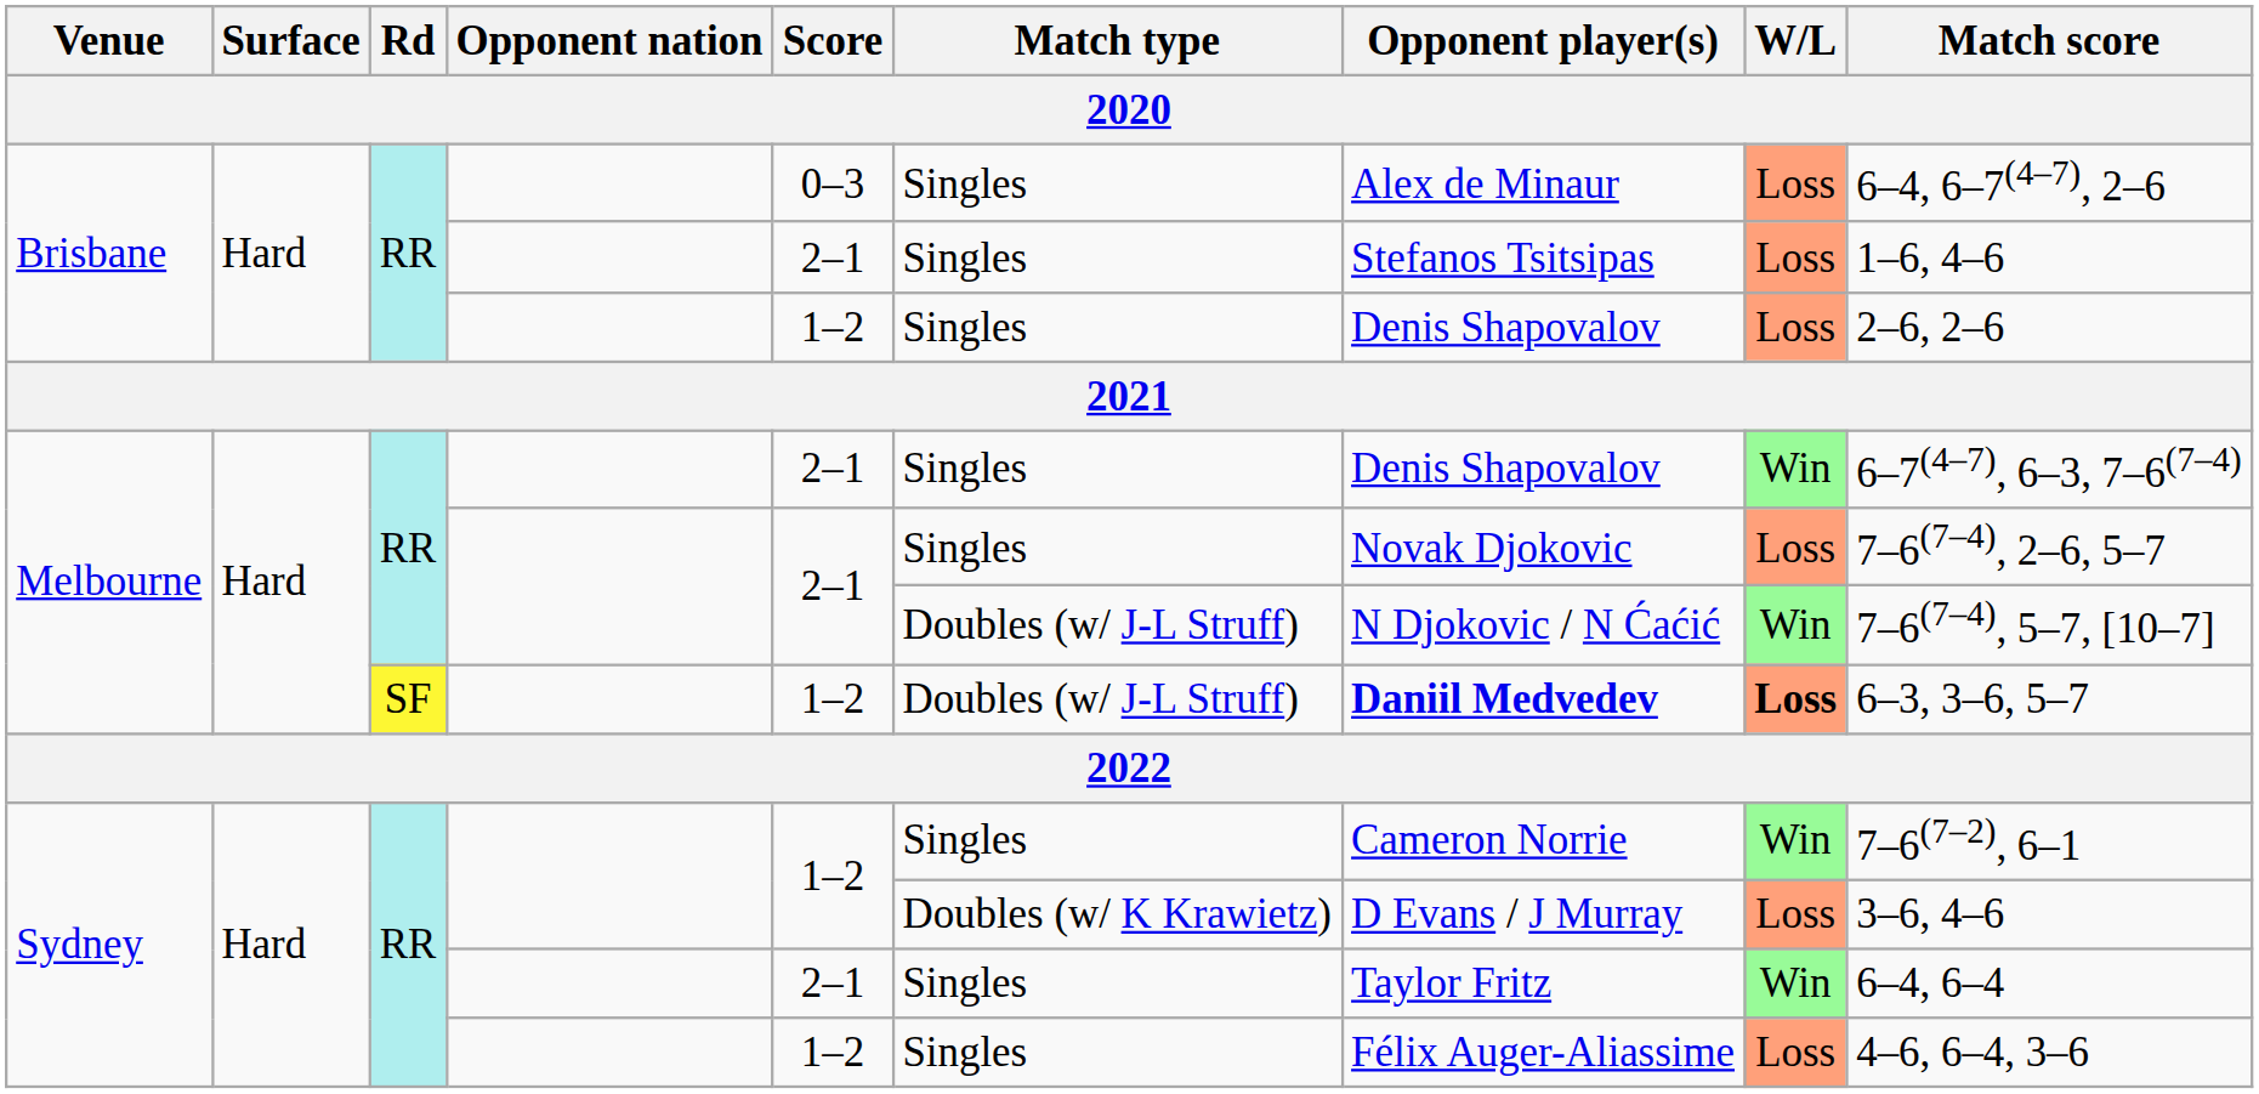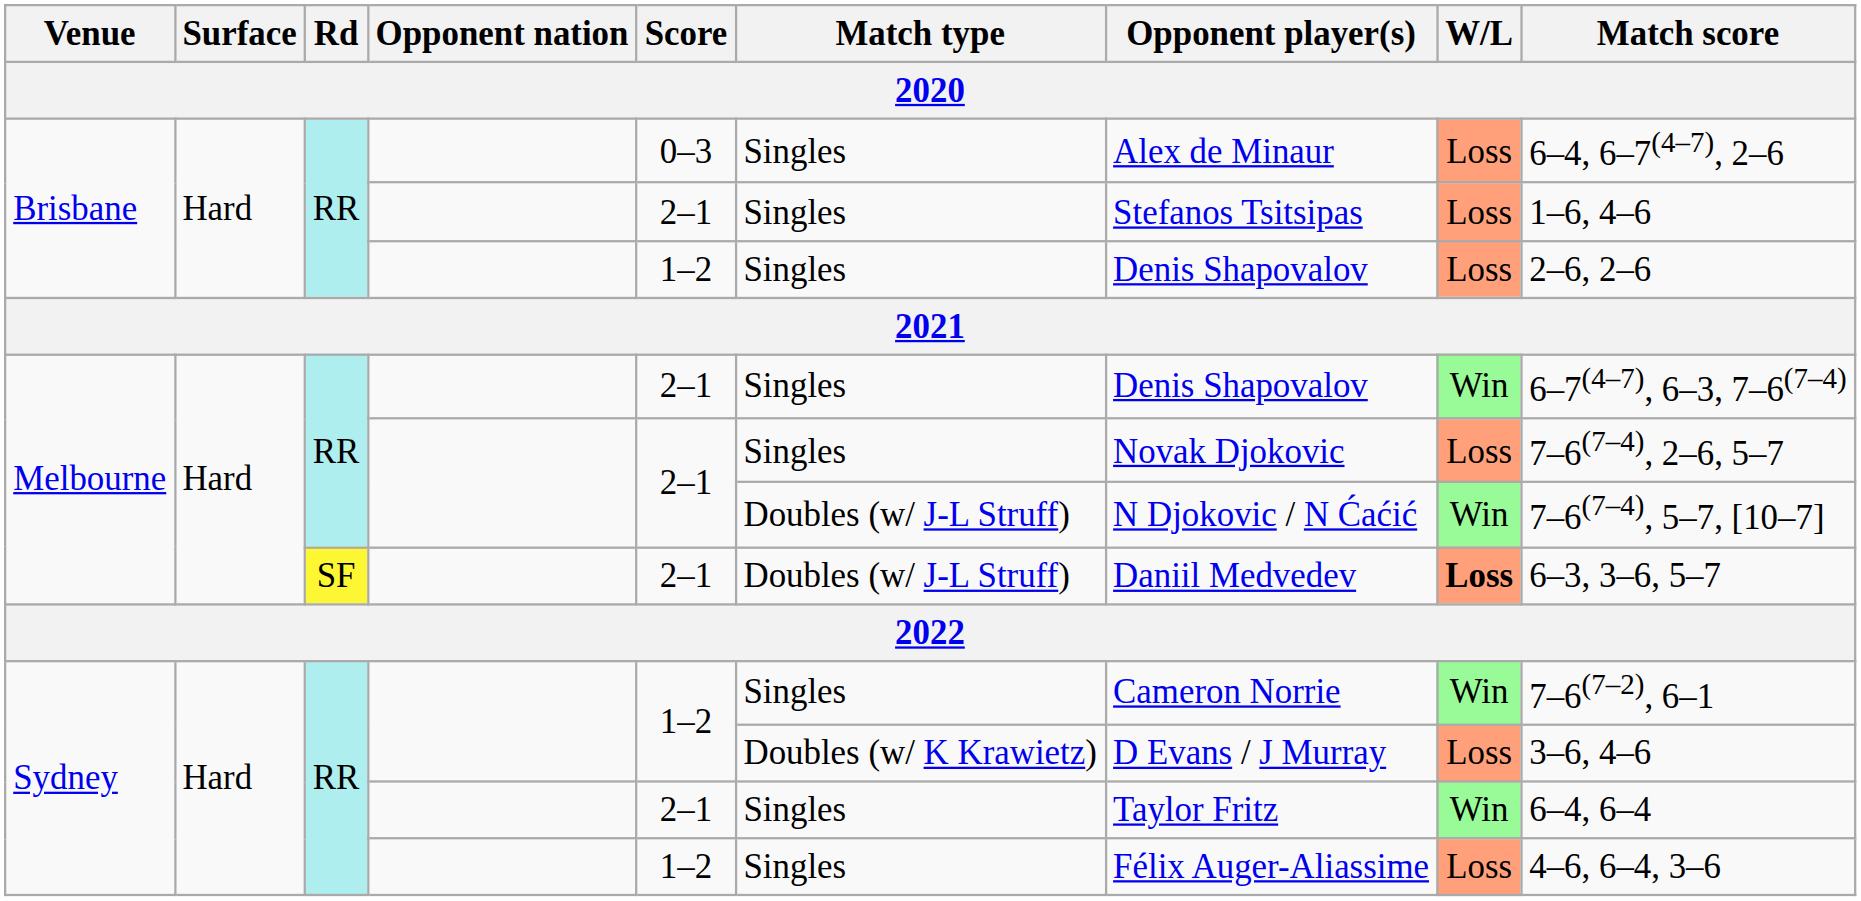Melbourne / SF | Score: 1–2 -> 2–1
Melbourne / SF | Opponent player(s): bold -> normal
